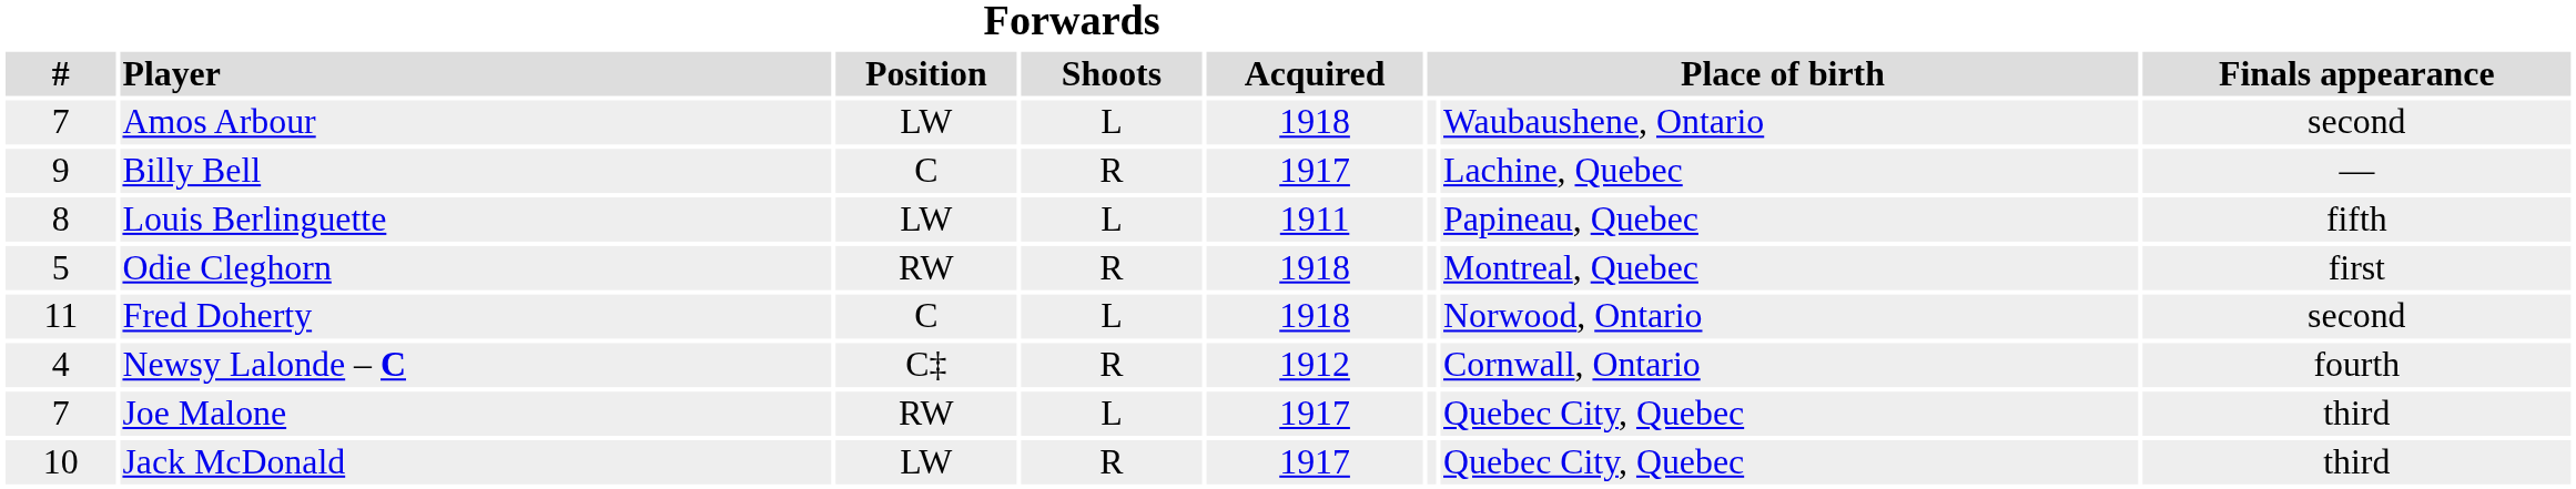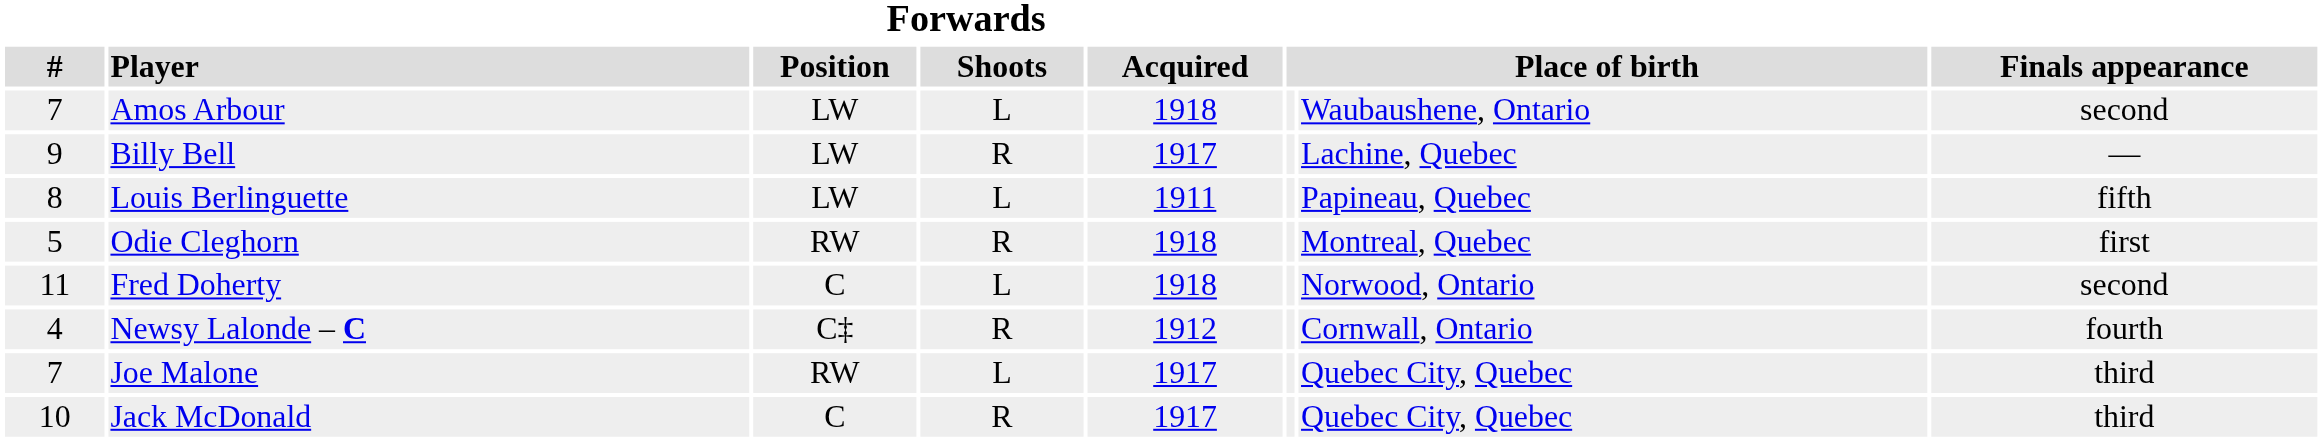Billy Bell | Forwards / Position: C -> LW
Jack McDonald | Forwards / Position: LW -> C
